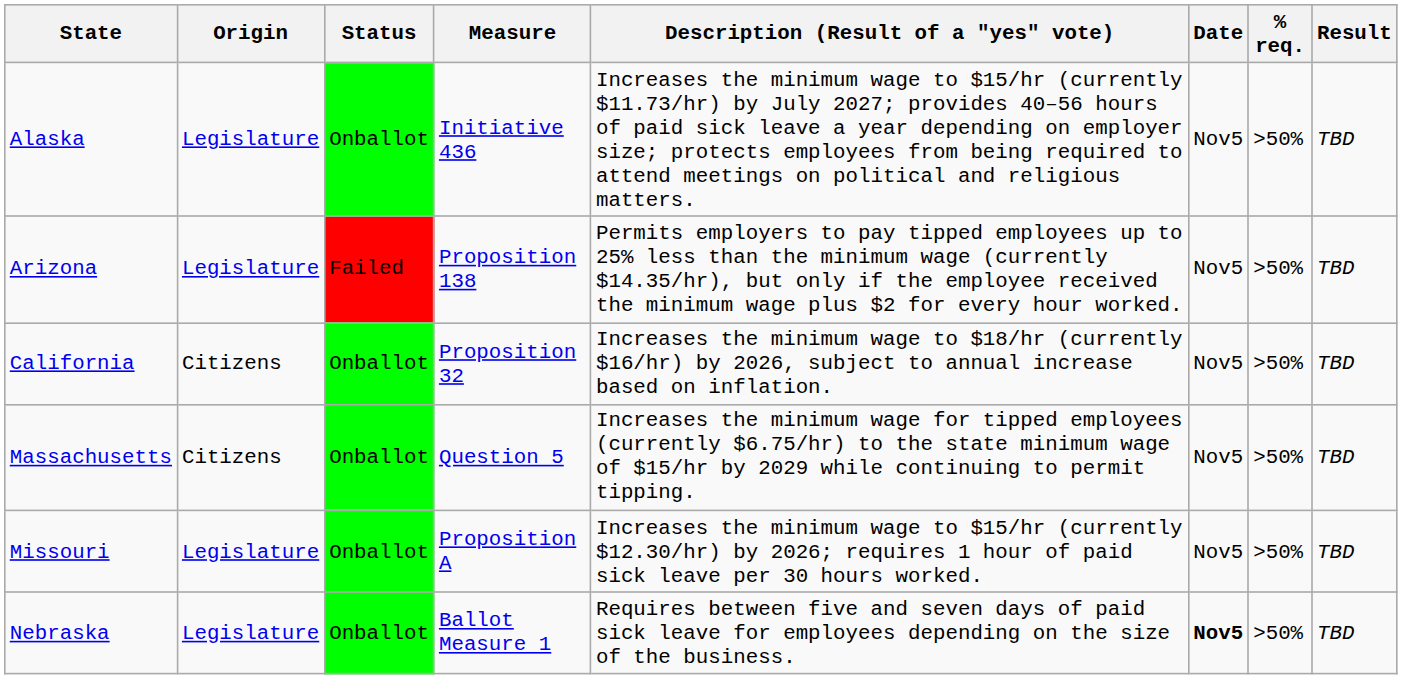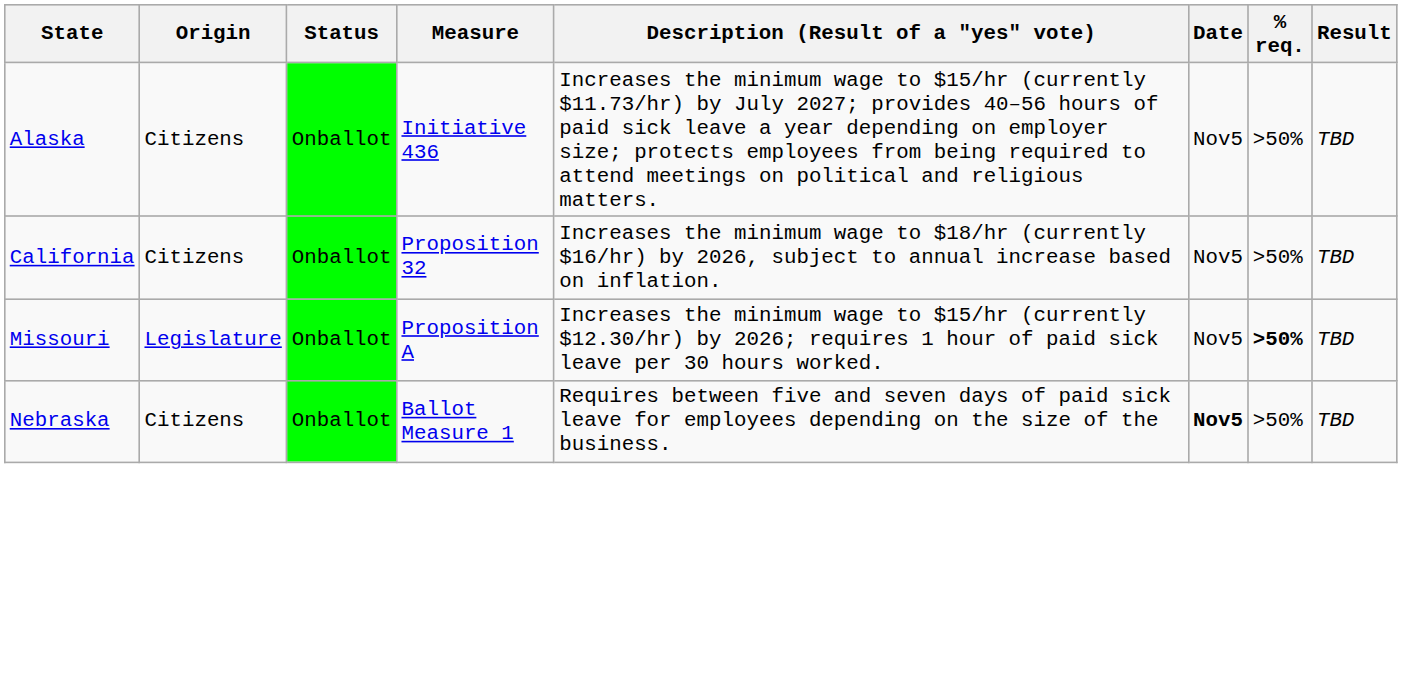Alaska | Origin: Legislature -> Citizens
- row: Arizona | Legislature | Failed | Proposition 138 | Permits employers to pay tipped employees up to 25% less than the minimum wage (currently $14.35/hr), but only if the employee received the minimum wage plus $2 for every hour worked. | Nov5 | >50% | TBD
- row: Massachusetts | Citizens | Onballot | Question 5 | Increases the minimum wage for tipped employees (currently $6.75/hr) to the state minimum wage of $15/hr by 2029 while continuing to permit tipping. | Nov5 | >50% | TBD
Missouri | % req.: normal -> bold
Nebraska | Origin: Legislature -> Citizens
